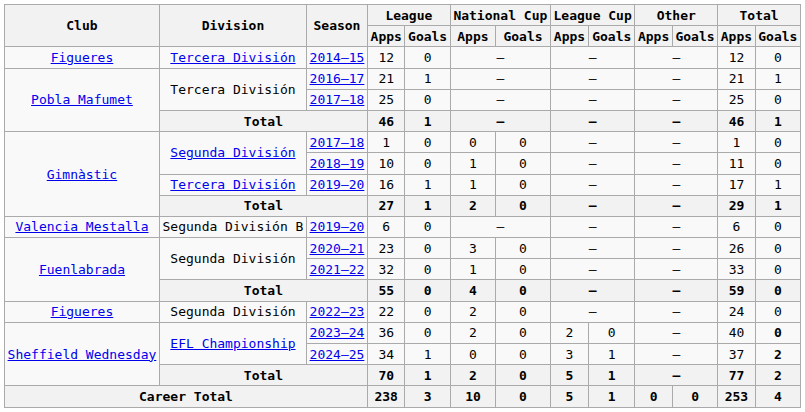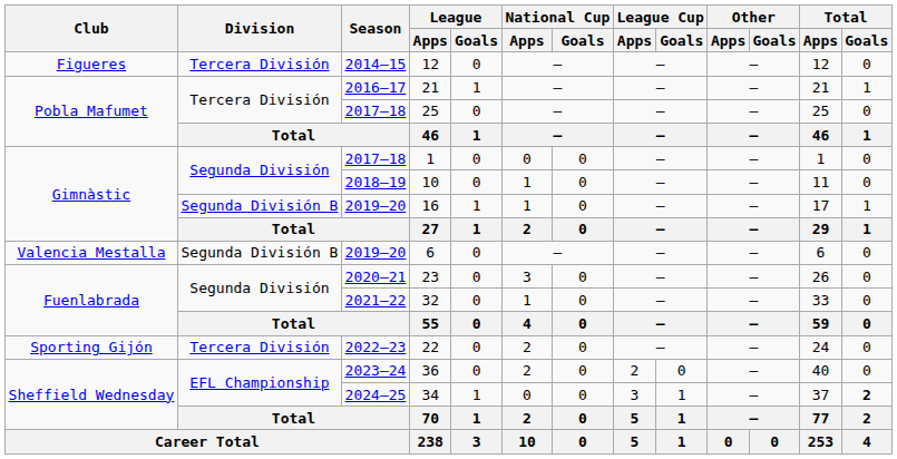16 | Division: Tercera División -> Segunda División B
22 | Club: Figueres -> Sporting Gijón
22 | Division: Segunda División -> Tercera División
36 | Total / Goals: bold -> normal
